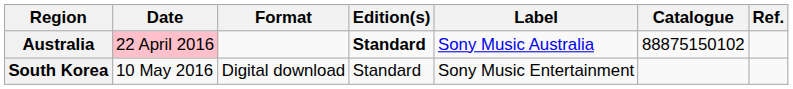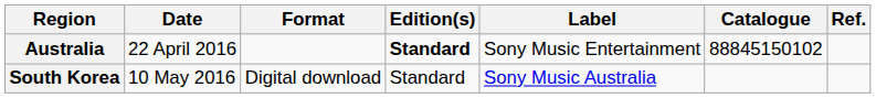Australia | Date: pink background -> no background
Australia | Label: Sony Music Australia -> Sony Music Entertainment
Australia | Catalogue: 88875150102 -> 88845150102
South Korea | Label: Sony Music Entertainment -> Sony Music Australia
